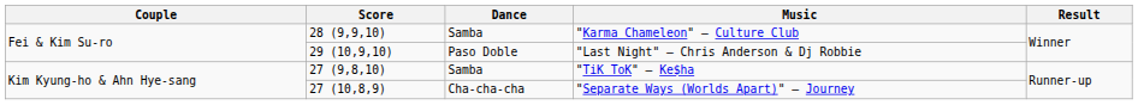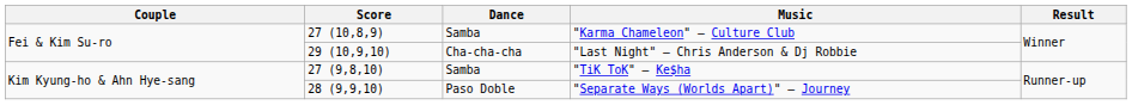"Karma Chameleon" – Culture Club | Score: 28 (9,9,10) -> 27 (10,8,9)
"Last Night" – Chris Anderson & Dj Robbie | Dance: Paso Doble -> Cha-cha-cha
"Separate Ways (Worlds Apart)" – Journey | Score: 27 (10,8,9) -> 28 (9,9,10)
"Separate Ways (Worlds Apart)" – Journey | Dance: Cha-cha-cha -> Paso Doble
